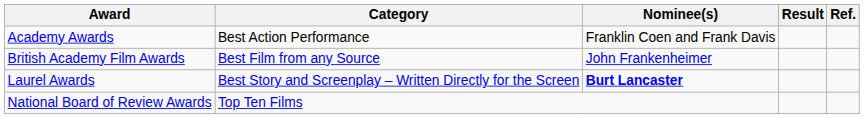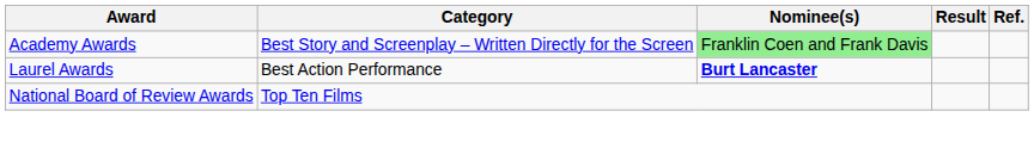Academy Awards | Category: Best Action Performance -> Best Story and Screenplay – Written Directly for the Screen
Academy Awards | Nominee(s): no background -> lightgreen background
- row: British Academy Film Awards | Best Film from any Source | John Frankenheimer
Laurel Awards | Category: Best Story and Screenplay – Written Directly for the Screen -> Best Action Performance
